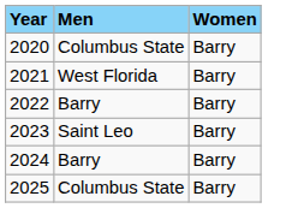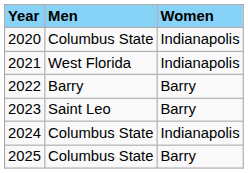2020 | Women: Barry -> Indianapolis
2021 | Women: Barry -> Indianapolis
2024 | Men: Barry -> Columbus State
2024 | Women: Barry -> Indianapolis
